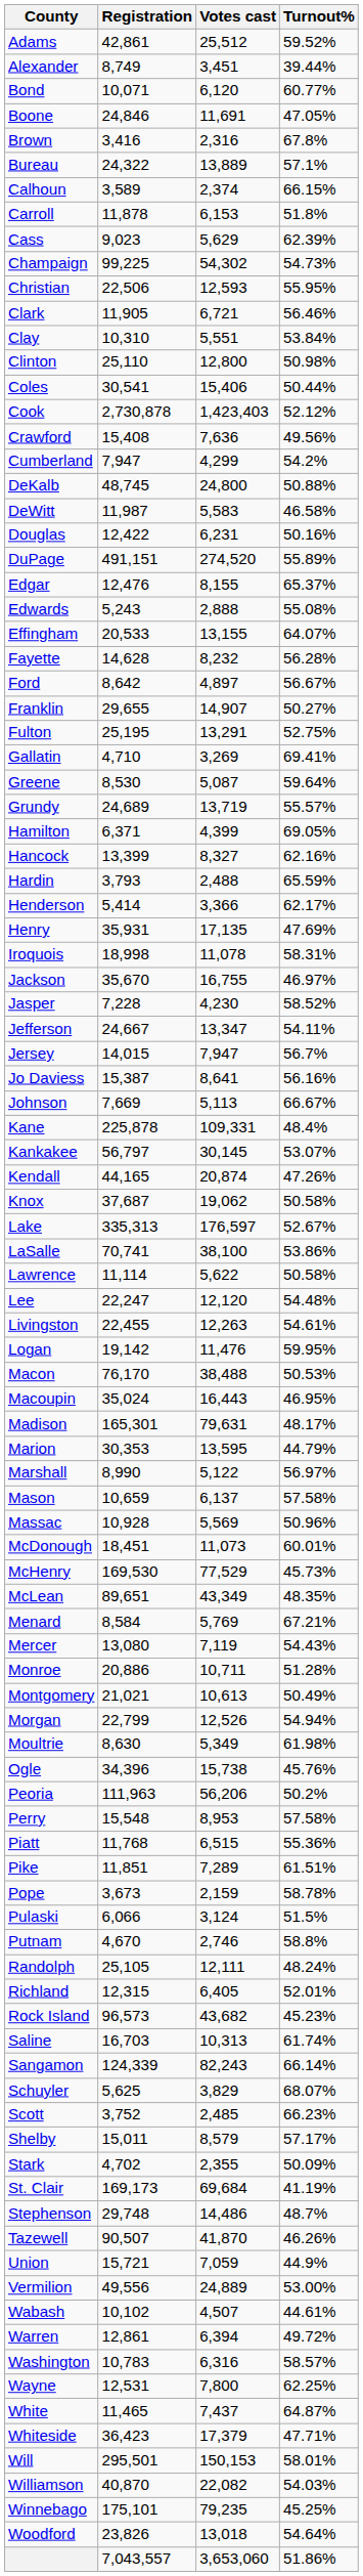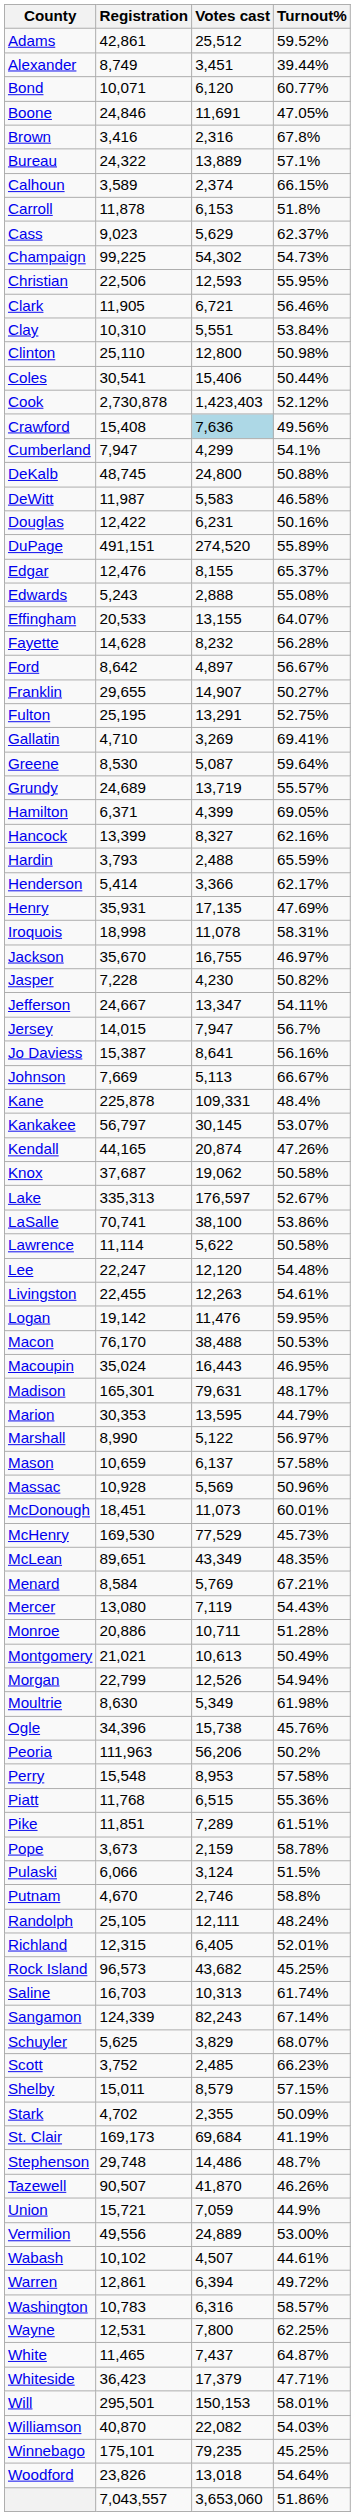Cass | Turnout%: 62.39% -> 62.37%
Crawford | Votes cast: no background -> lightblue background
Cumberland | Turnout%: 54.2% -> 54.1%
Jasper | Turnout%: 58.52% -> 50.82%
Rock Island | Turnout%: 45.23% -> 45.25%
Sangamon | Turnout%: 66.14% -> 67.14%
Shelby | Turnout%: 57.17% -> 57.15%
